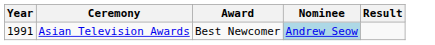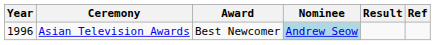+ column: Ref
Asian Television Awards | Year: 1991 -> 1996
